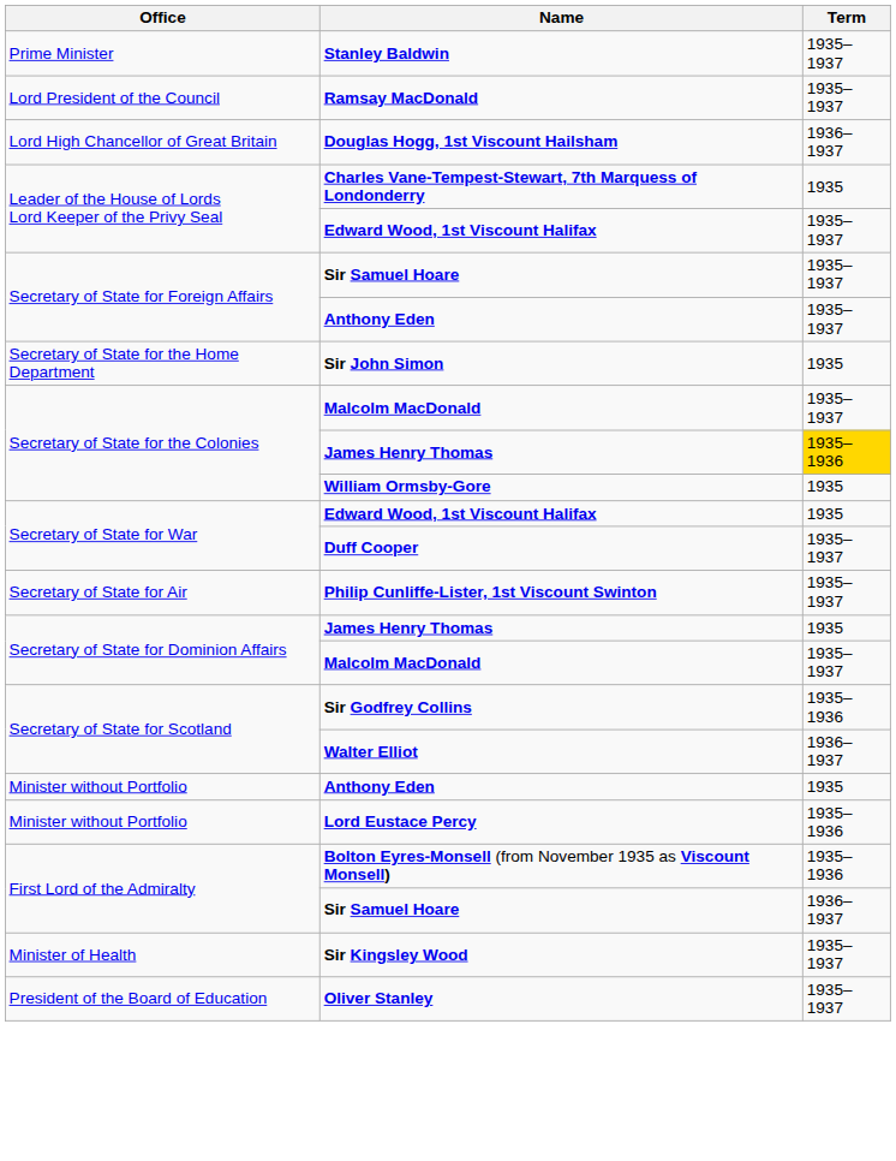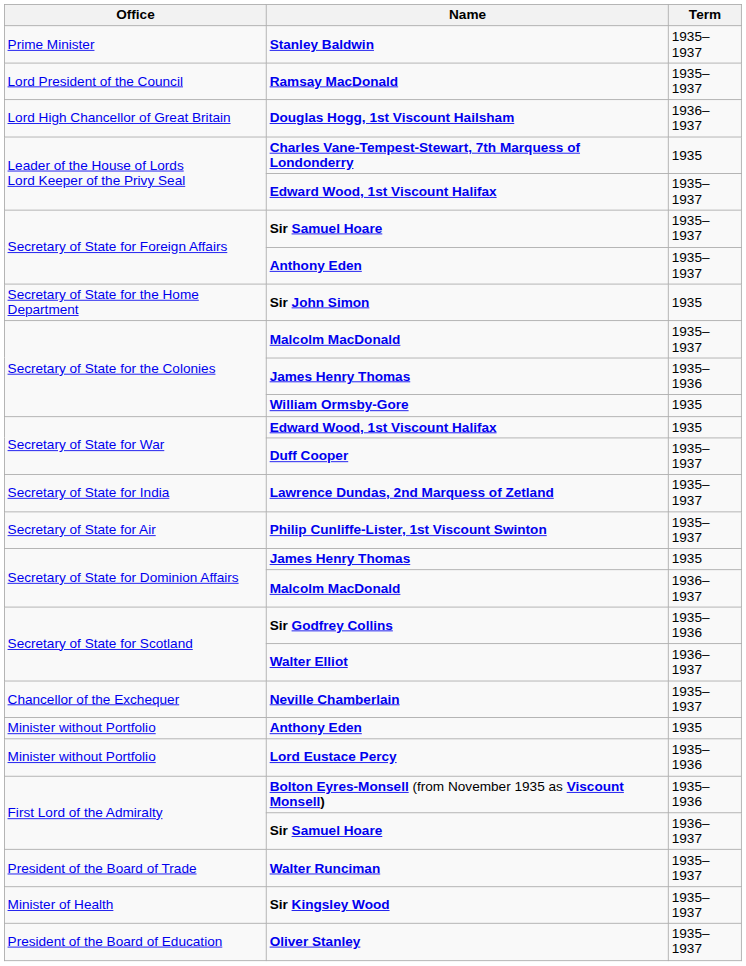Secretary of State for the Colonies / James Henry Thomas | Term: gold background -> no background
+ row: Secretary of State for India | Lawrence Dundas, 2nd Marquess of Zetland | 1935–1937
Secretary of State for Dominion Affairs / Malcolm MacDonald | Term: 1935–1937 -> 1936–1937
+ row: Chancellor of the Exchequer | Neville Chamberlain | 1935–1937
+ row: President of the Board of Trade | Walter Runciman | 1935–1937
